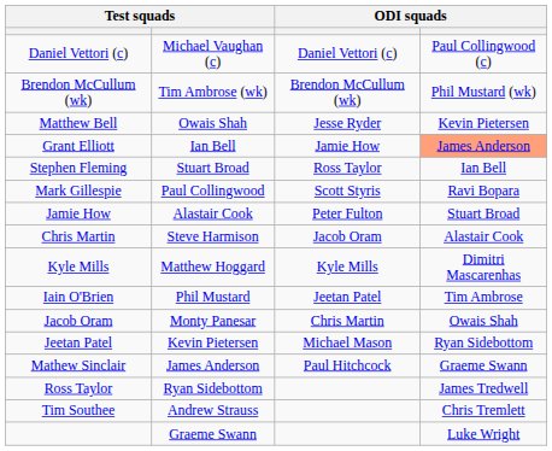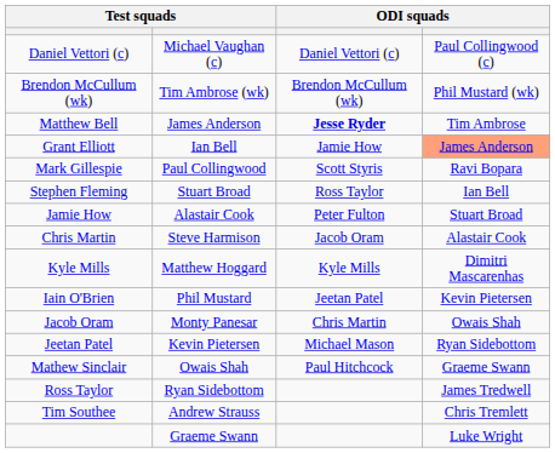Matthew Bell | column 2: Owais Shah -> James Anderson
Matthew Bell | column 3: normal -> bold
Matthew Bell | column 4: Kevin Pietersen -> Tim Ambrose
rows swapped: Stephen Fleming <-> Mark Gillespie
Iain O'Brien | column 4: Tim Ambrose -> Kevin Pietersen
Mathew Sinclair | column 2: James Anderson -> Owais Shah
